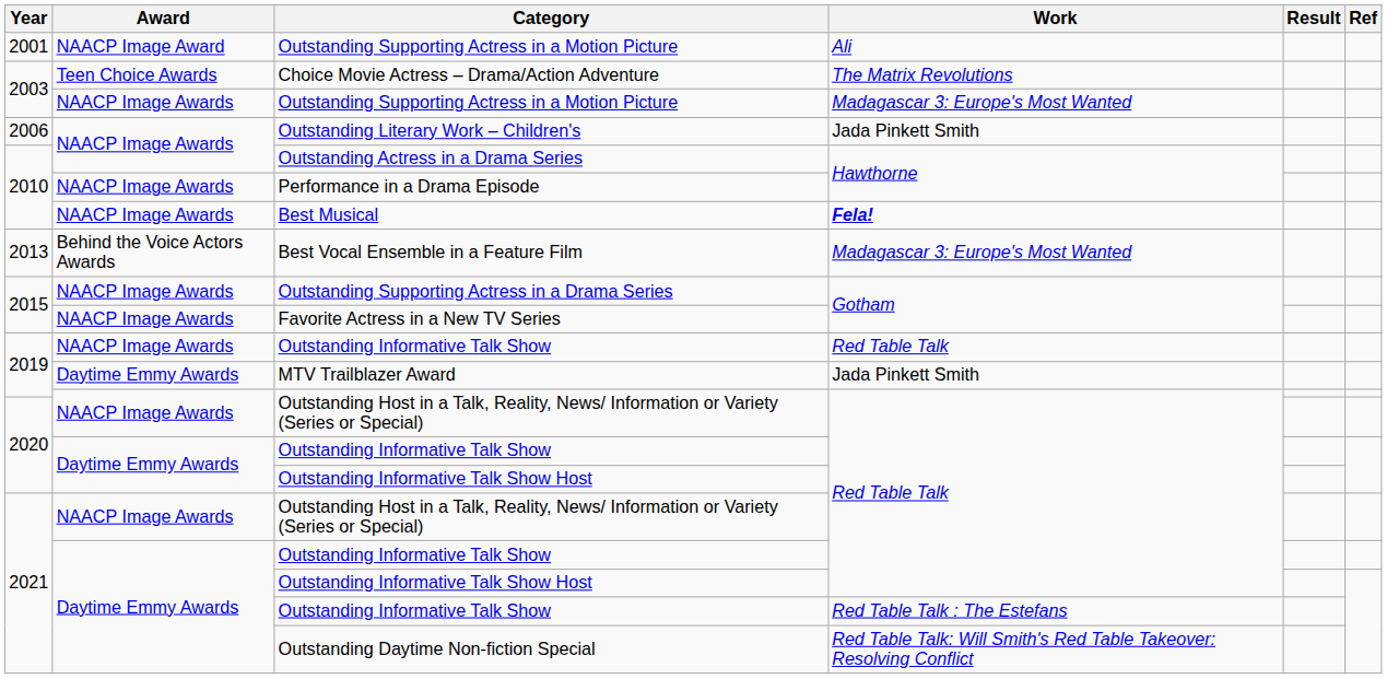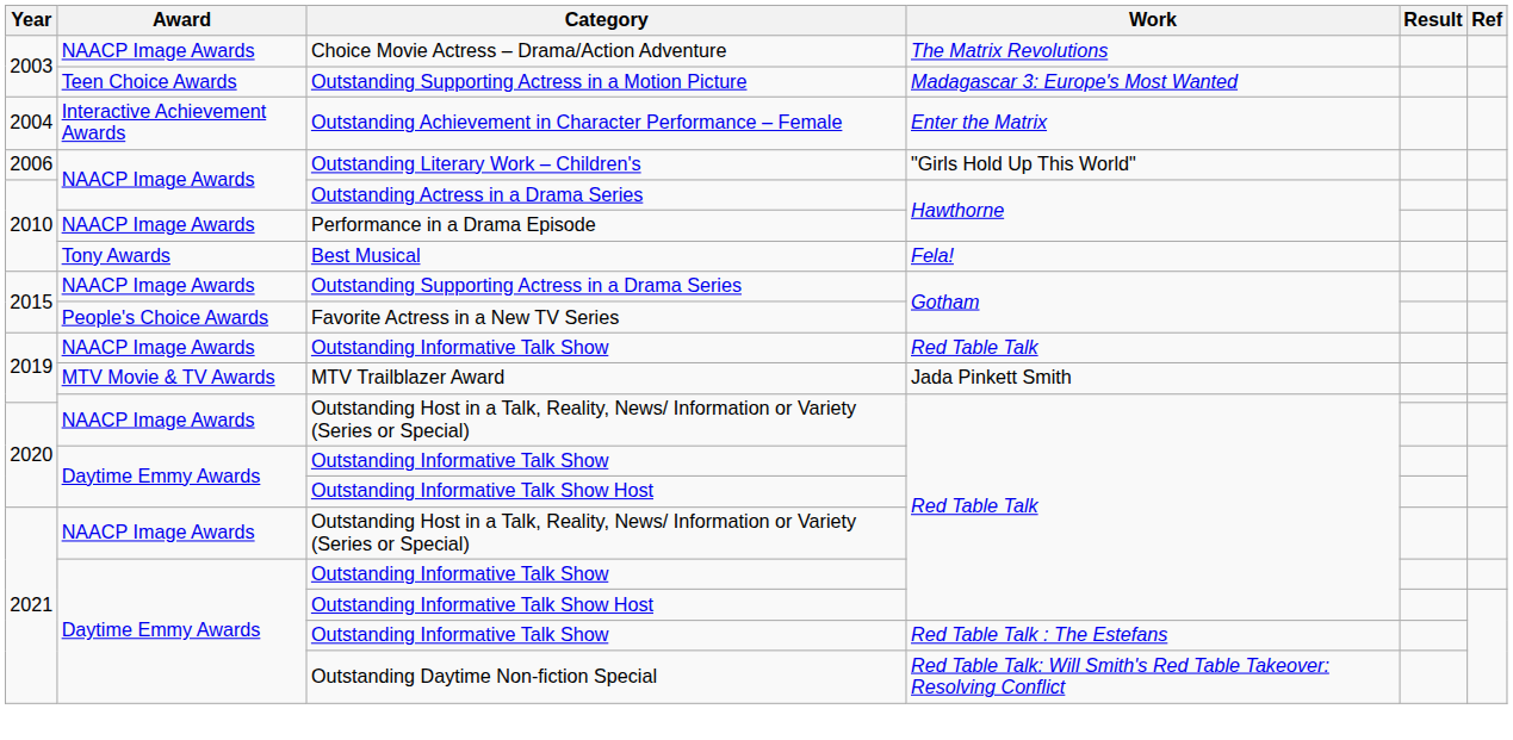- row: 2001 | NAACP Image Award | Outstanding Supporting Actress in a Motion Picture | Ali
Choice Movie Actress – Drama/Action Adventure | Award: Teen Choice Awards -> NAACP Image Awards
2003 / Outstanding Supporting Actress in a Motion Picture | Award: NAACP Image Awards -> Teen Choice Awards
+ row: 2004 | Interactive Achievement Awards | Outstanding Achievement in Character Performance – Female | Enter the Matrix
Outstanding Literary Work – Children's | Work: Jada Pinkett Smith -> "Girls Hold Up This World"
Best Musical | Award: NAACP Image Awards -> Tony Awards
Best Musical | Work: bold -> normal
- row: 2013 | Behind the Voice Actors Awards | Best Vocal Ensemble in a Feature Film | Madagascar 3: Europe's Most Wanted
Favorite Actress in a New TV Series | Award: NAACP Image Awards -> People's Choice Awards
MTV Trailblazer Award | Award: Daytime Emmy Awards -> MTV Movie & TV Awards
